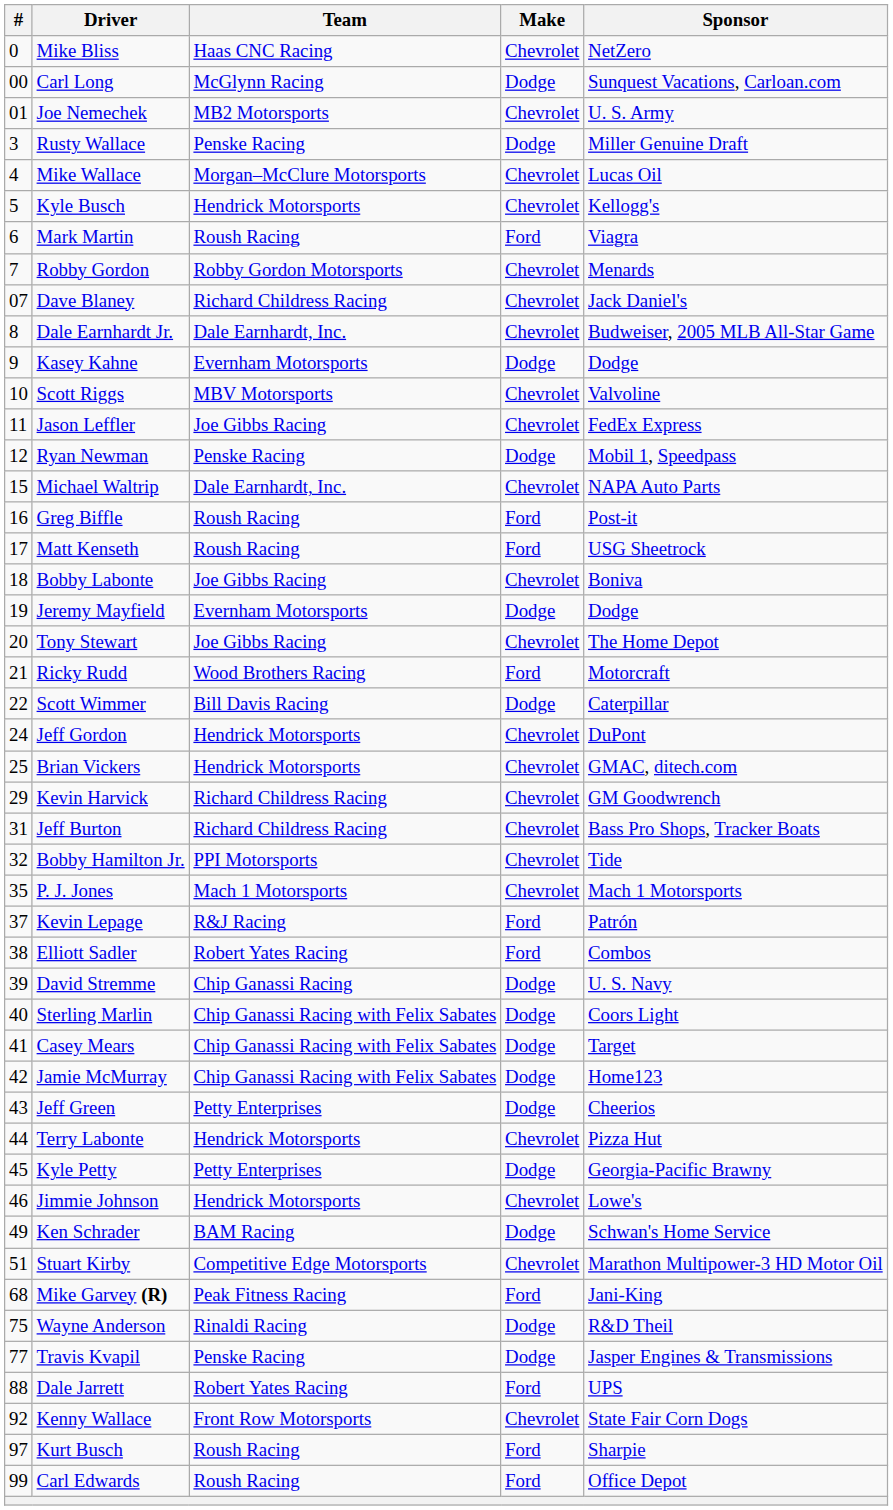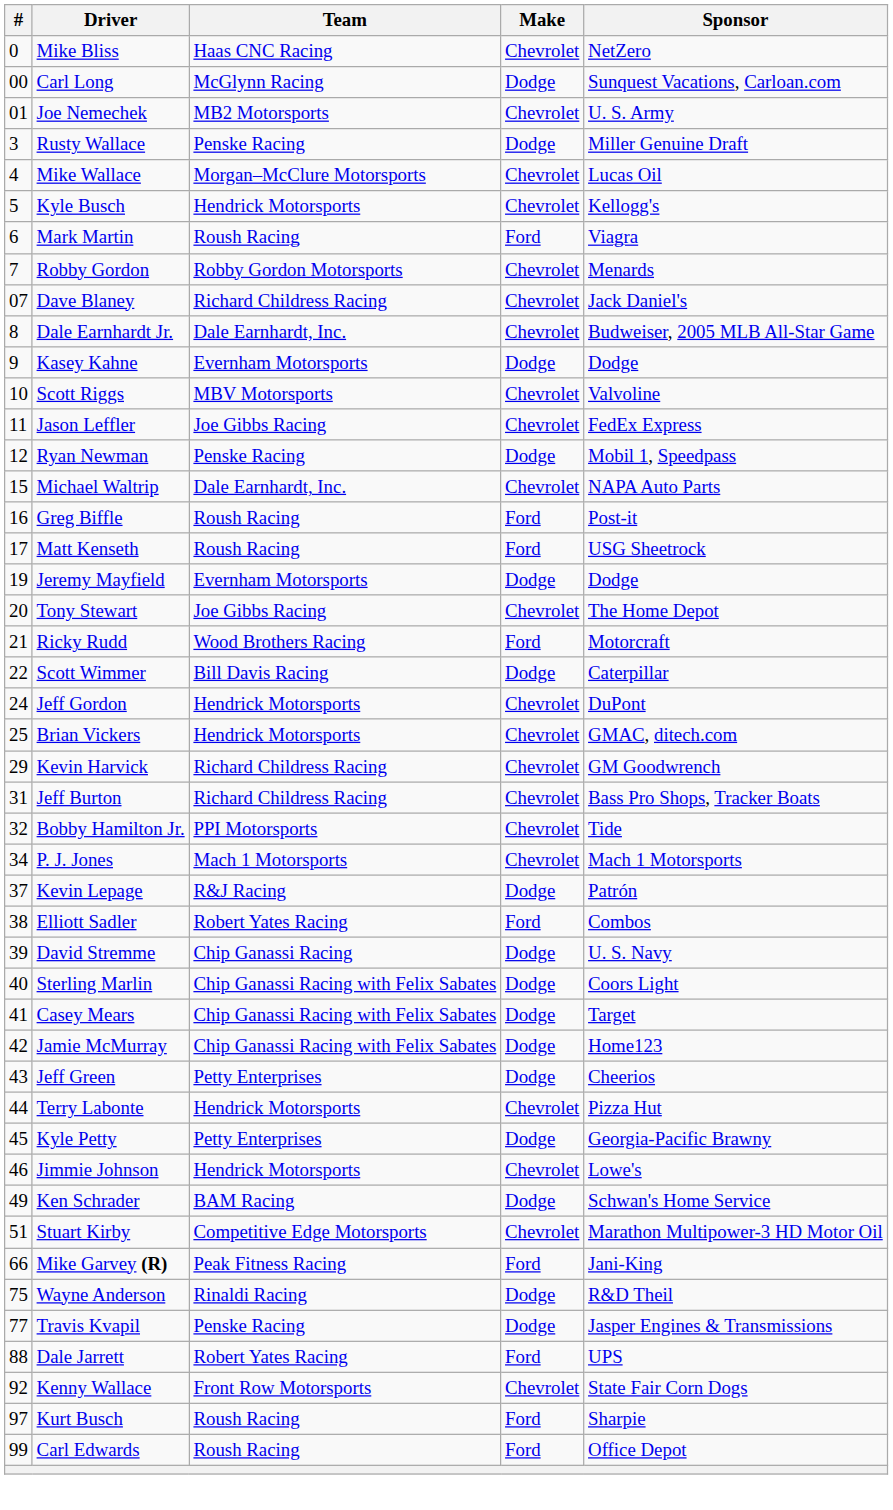- row: 18 | Bobby Labonte | Joe Gibbs Racing | Chevrolet | Boniva
P. J. Jones | #: 35 -> 34
Kevin Lepage | Make: Ford -> Dodge
Mike Garvey (R) | #: 68 -> 66
